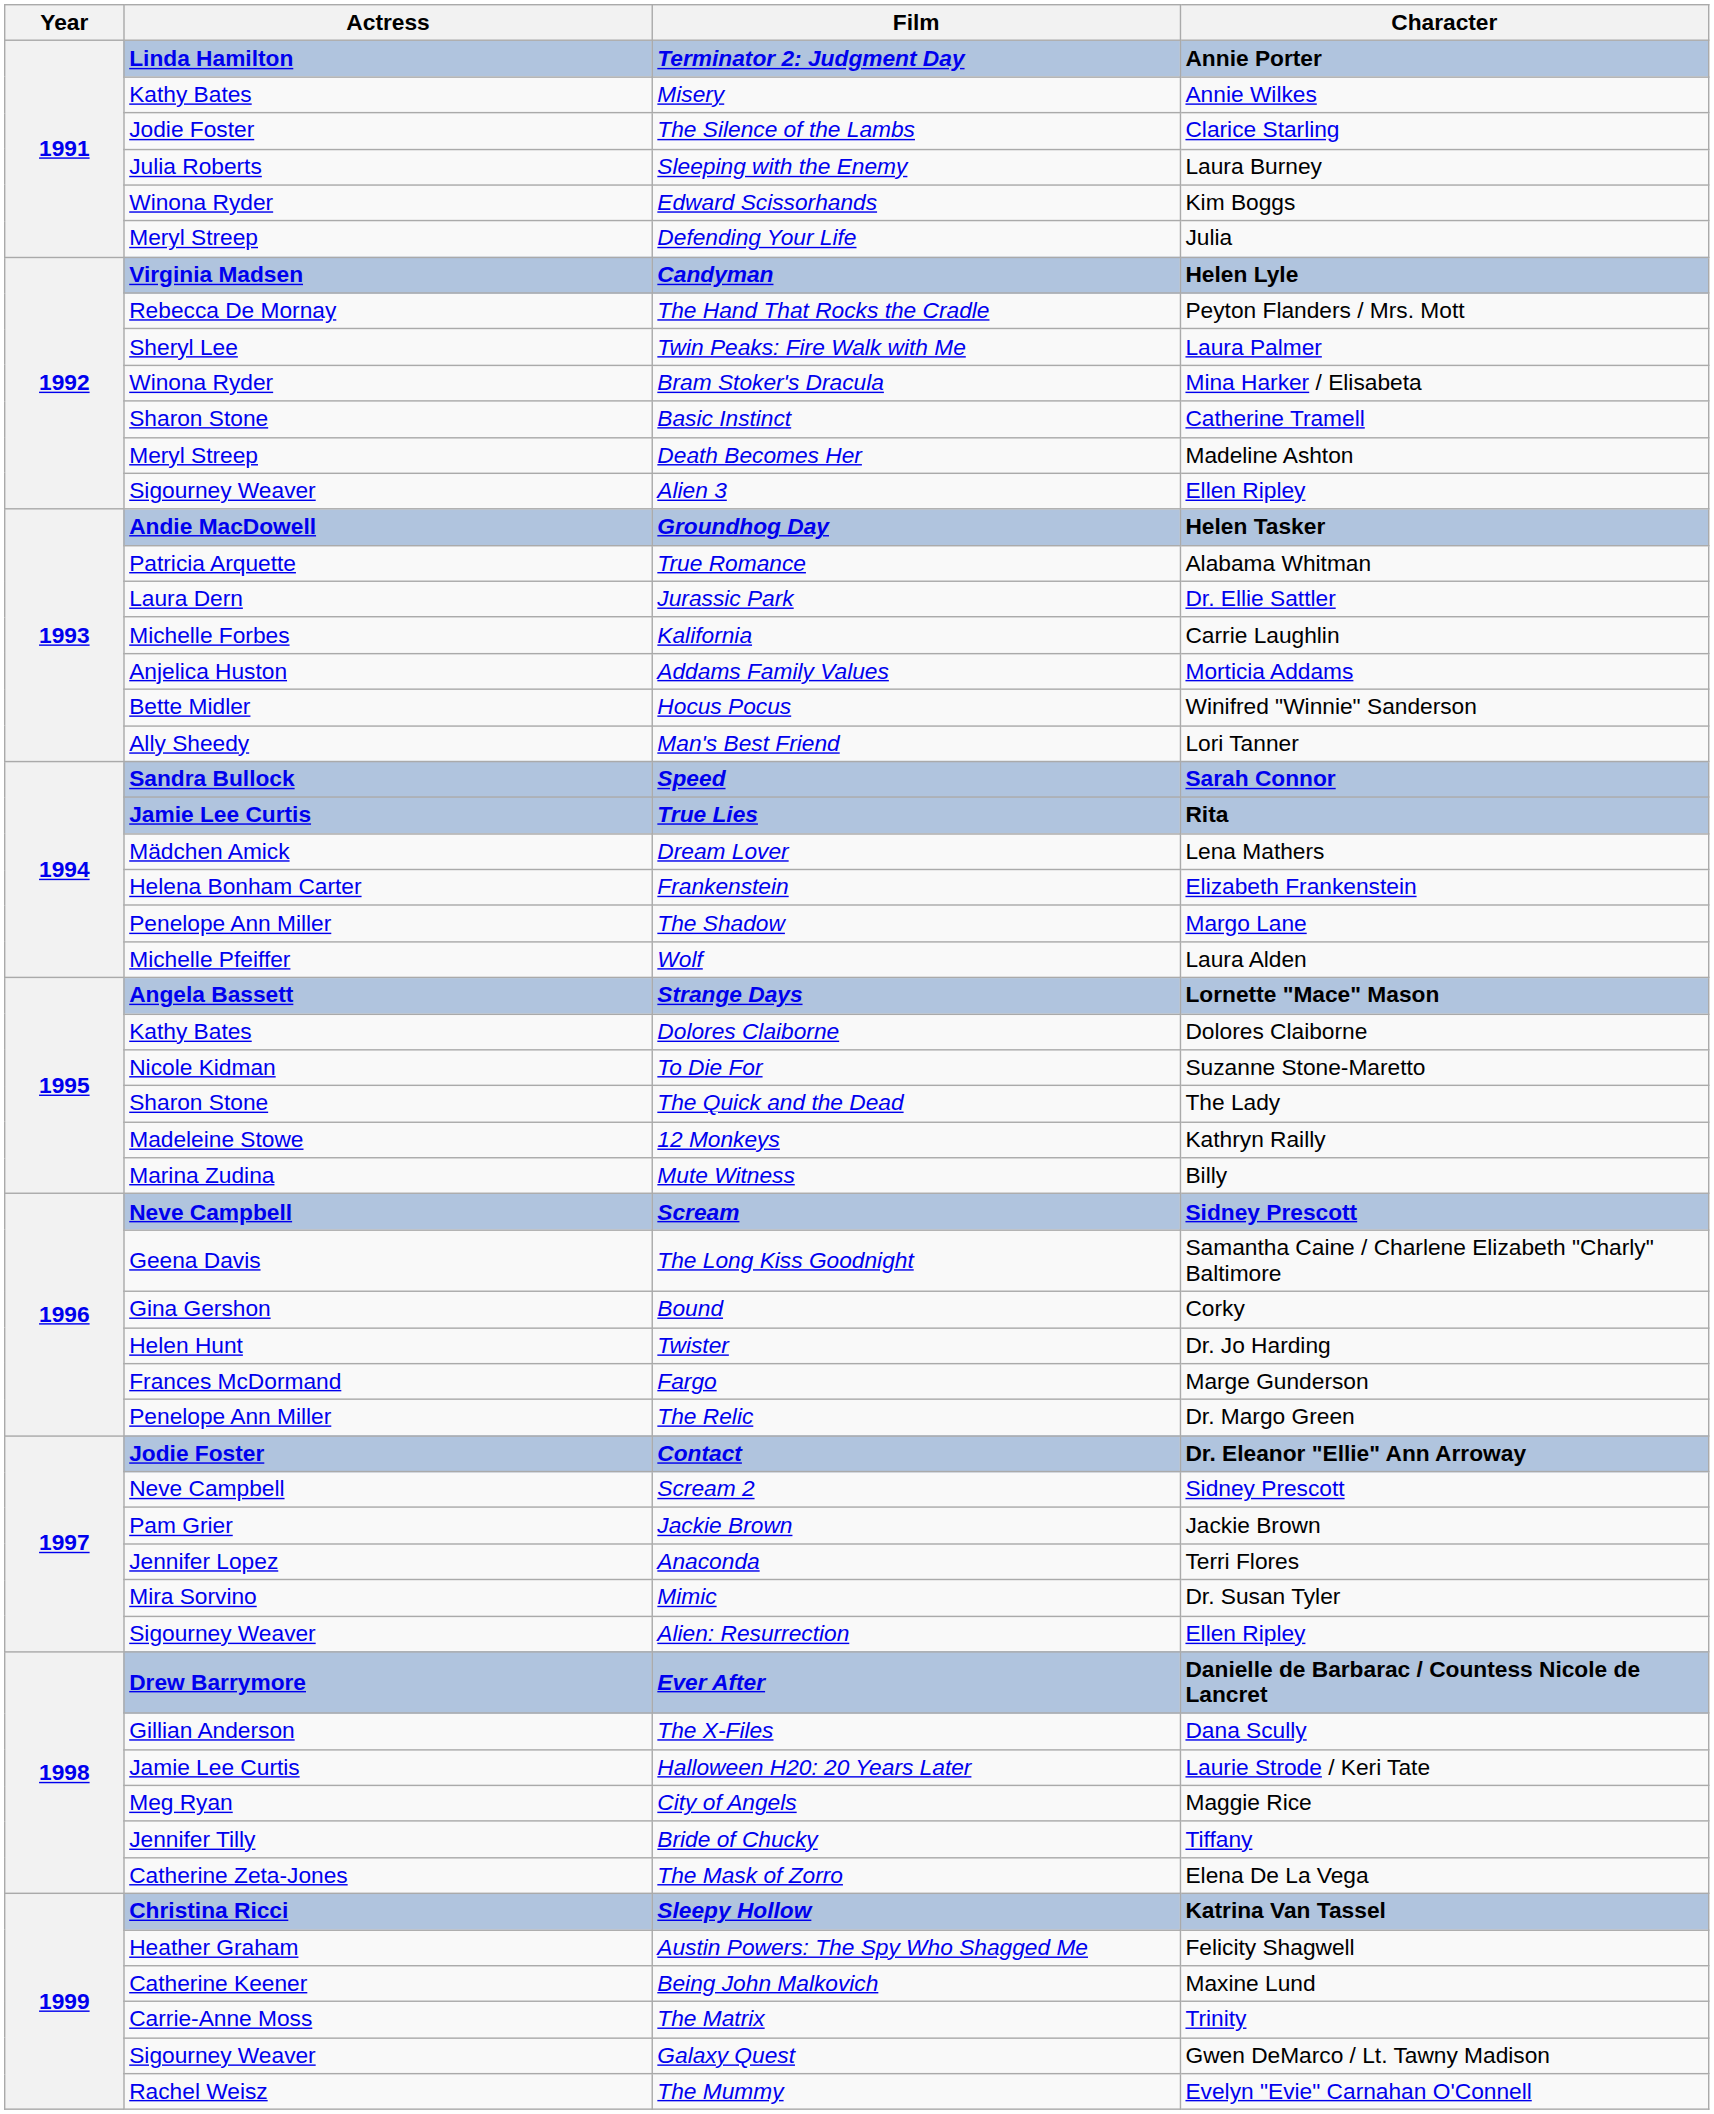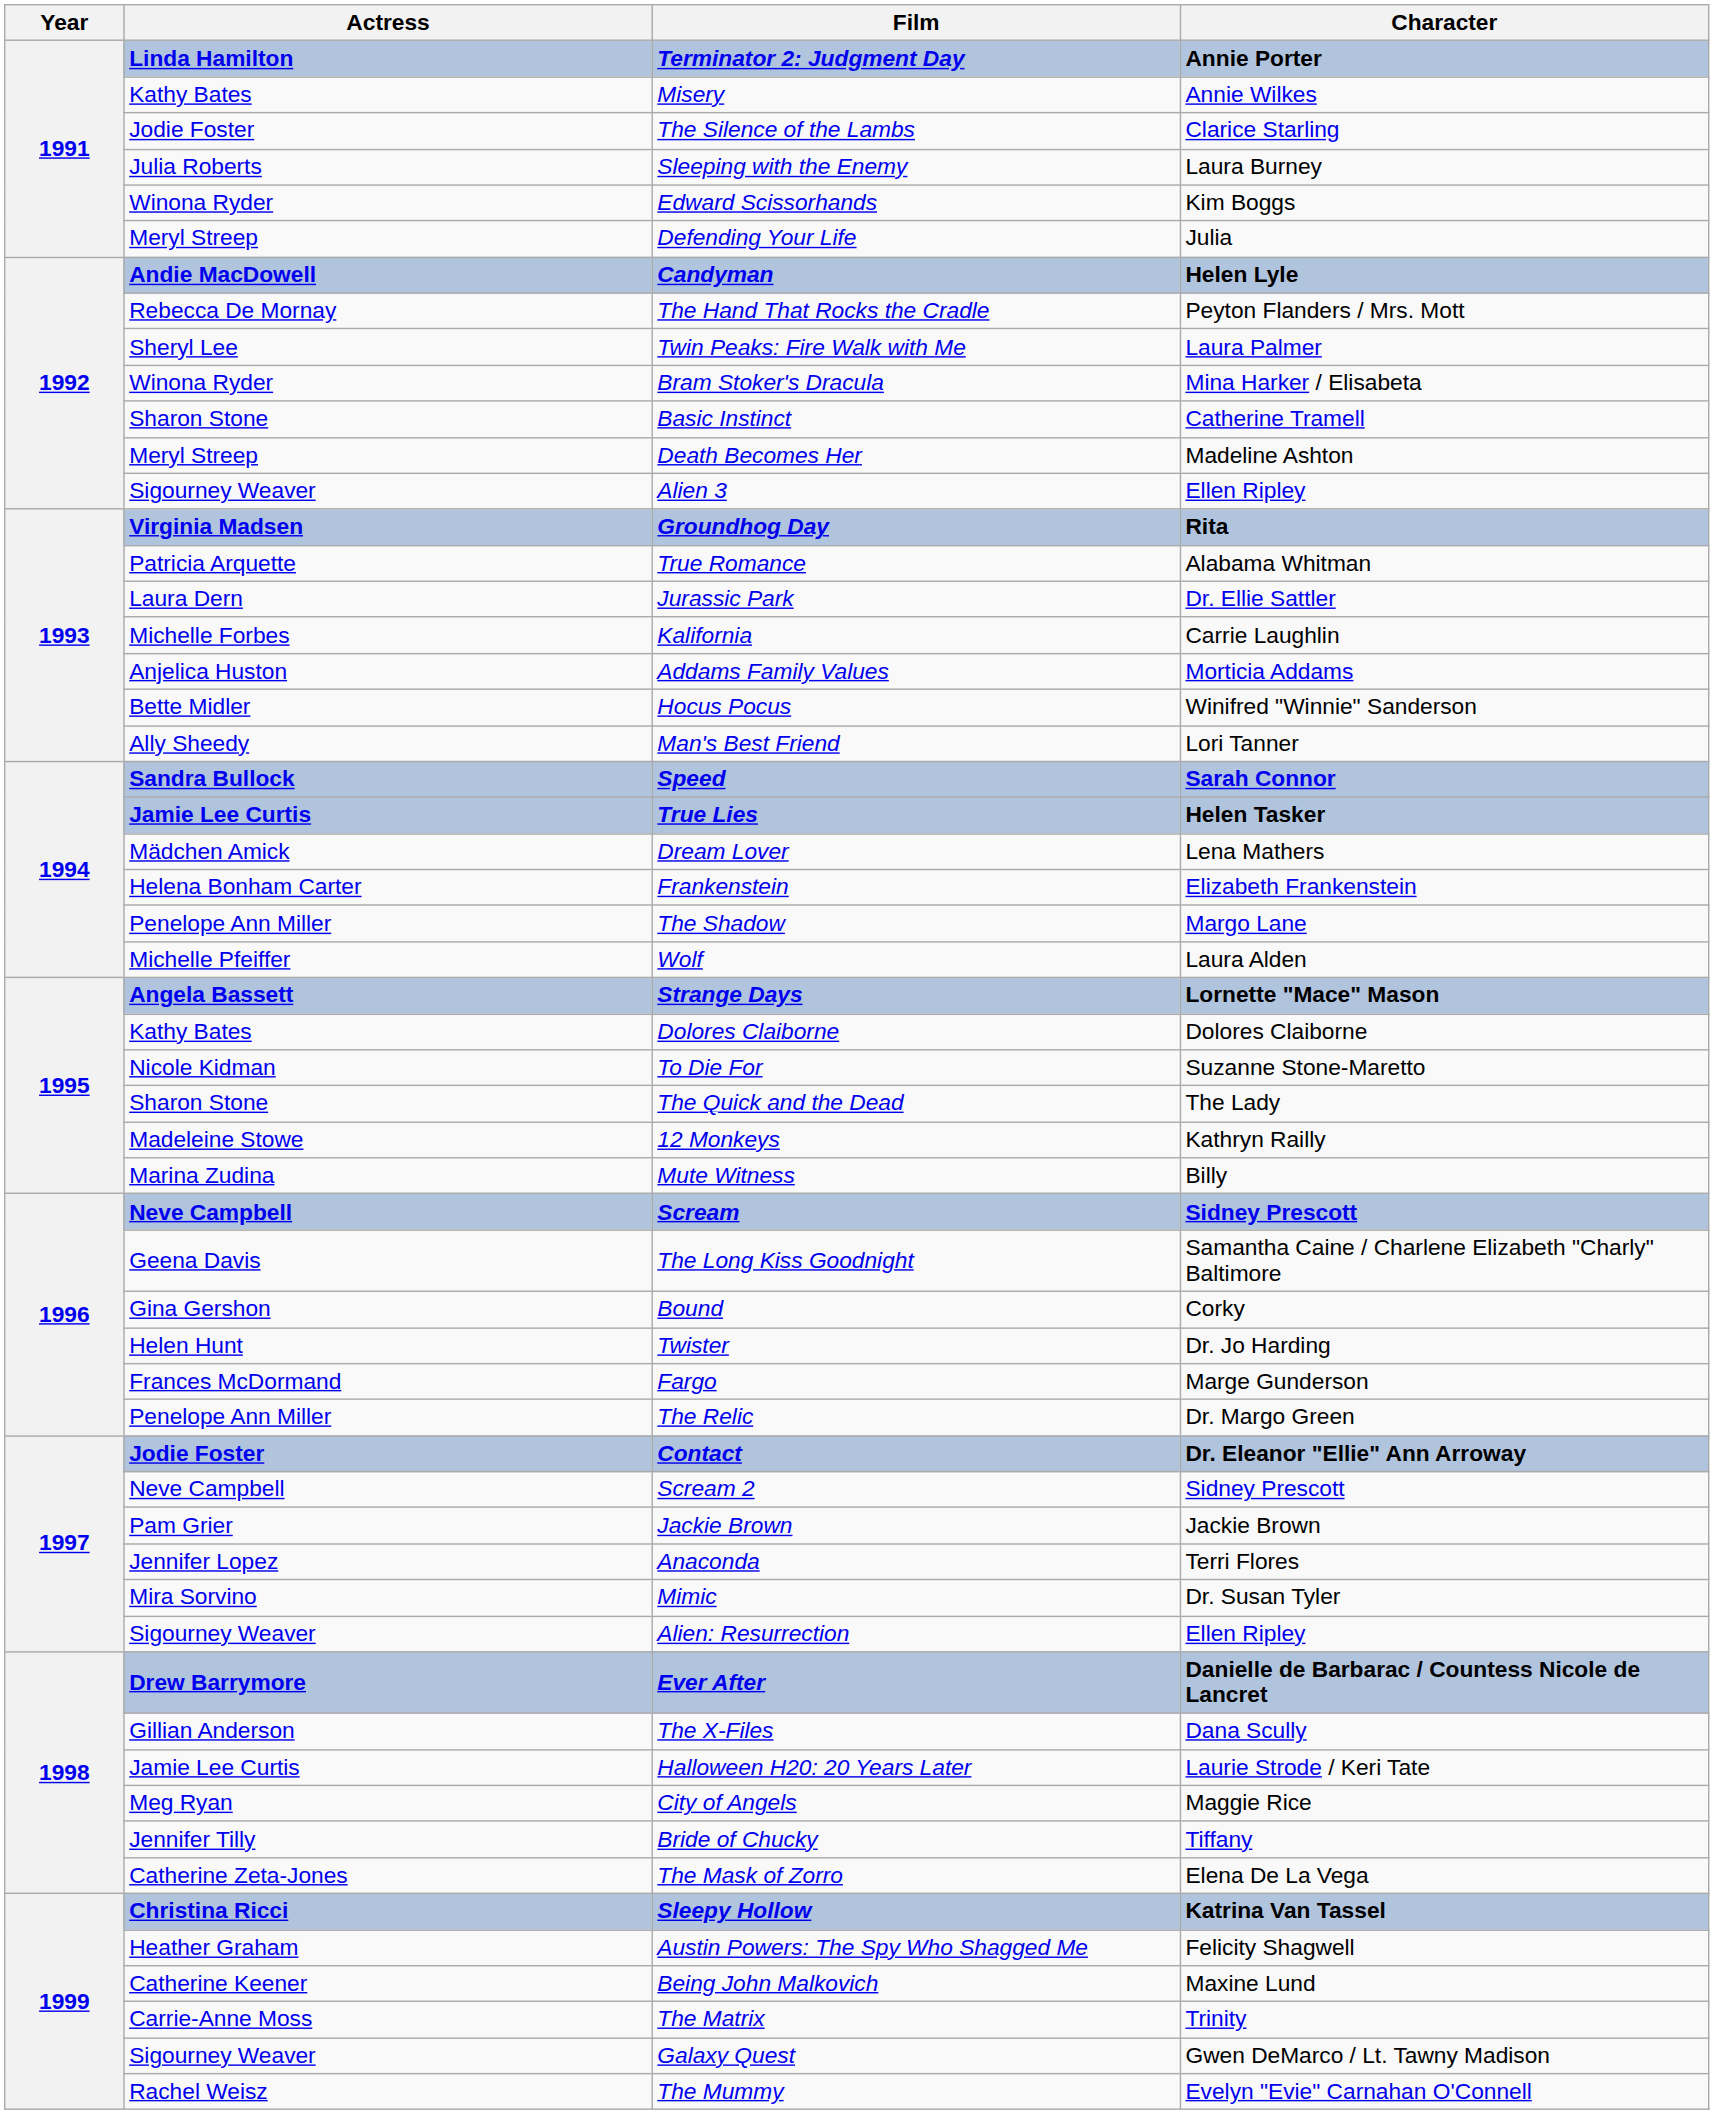Candyman | Actress: Virginia Madsen -> Andie MacDowell
Groundhog Day | Actress: Andie MacDowell -> Virginia Madsen
Groundhog Day | Character: Helen Tasker -> Rita
True Lies | Character: Rita -> Helen Tasker
